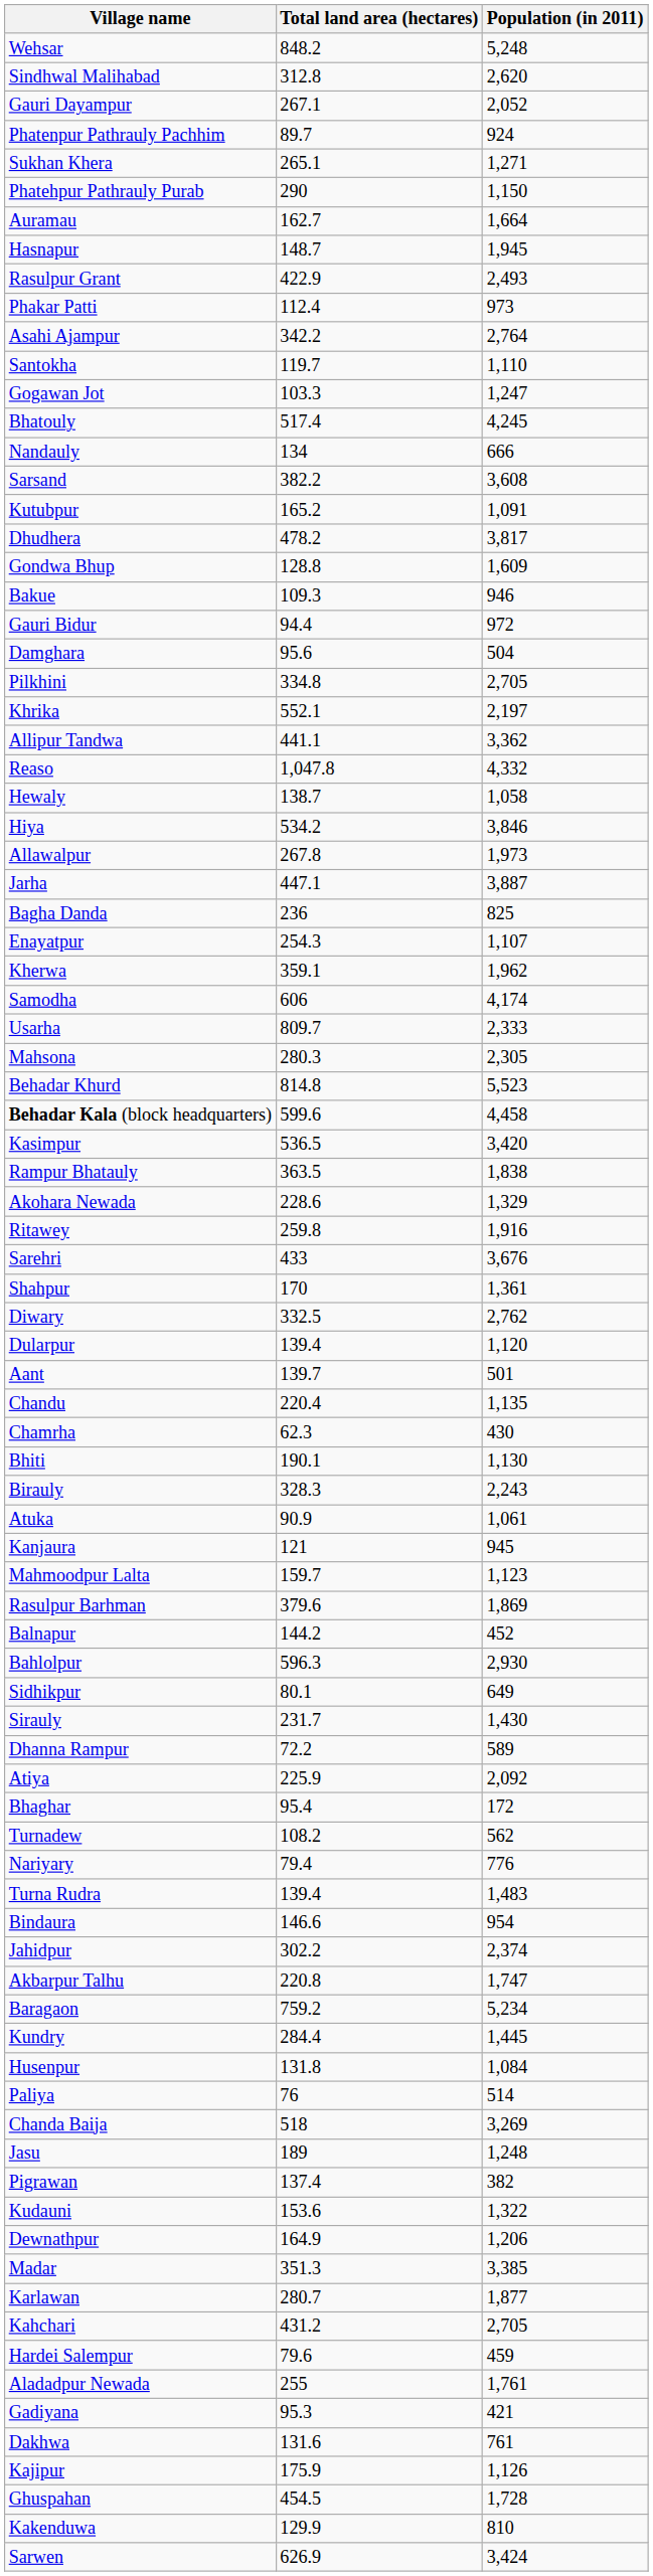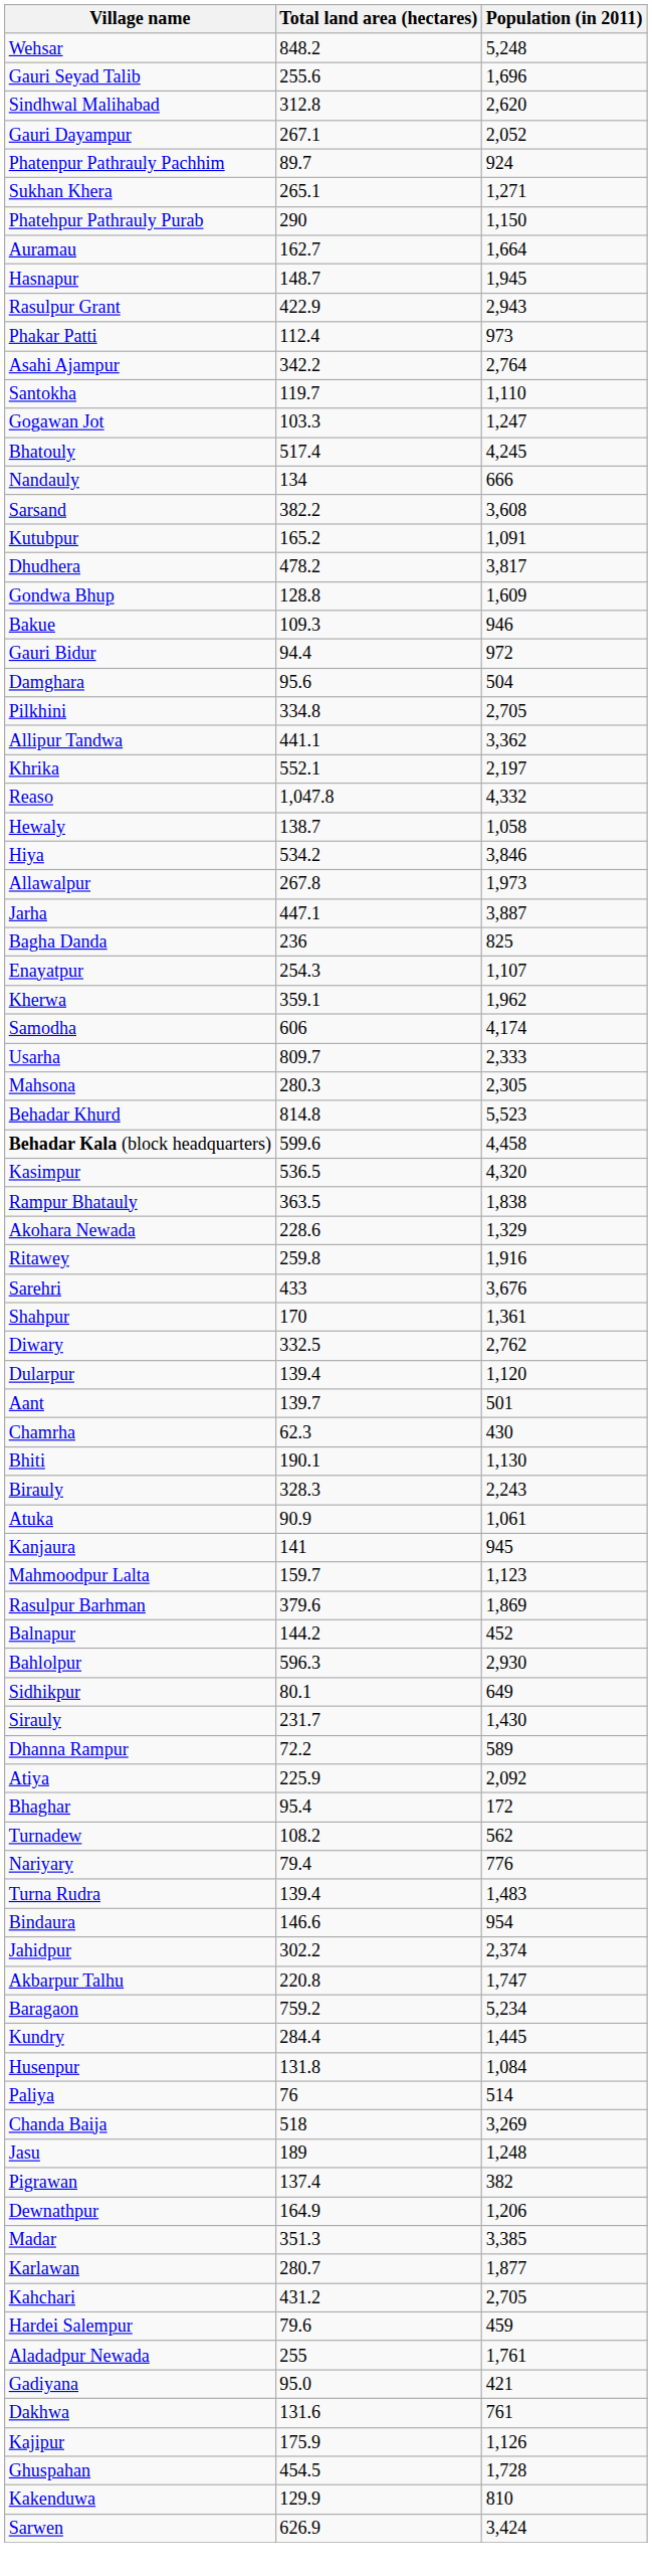+ row: Gauri Seyad Talib | 255.6 | 1,696
Rasulpur Grant | Population (in 2011): 2,493 -> 2,943
rows swapped: Khrika <-> Allipur Tandwa
Kasimpur | Population (in 2011): 3,420 -> 4,320
- row: Chandu | 220.4 | 1,135
Kanjaura | Total land area (hectares): 121 -> 141
- row: Kudauni | 153.6 | 1,322
Gadiyana | Total land area (hectares): 95.3 -> 95.0
